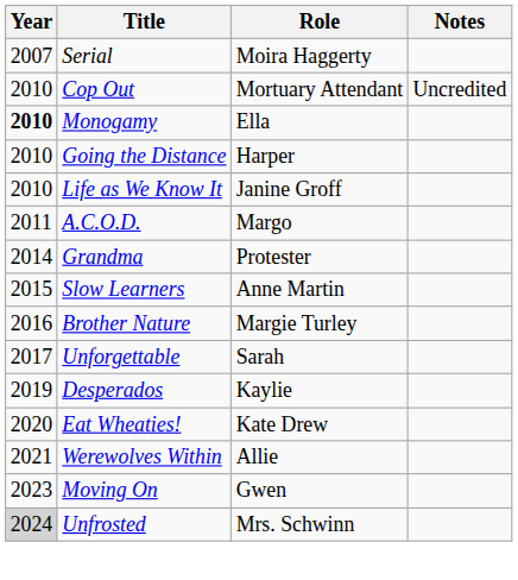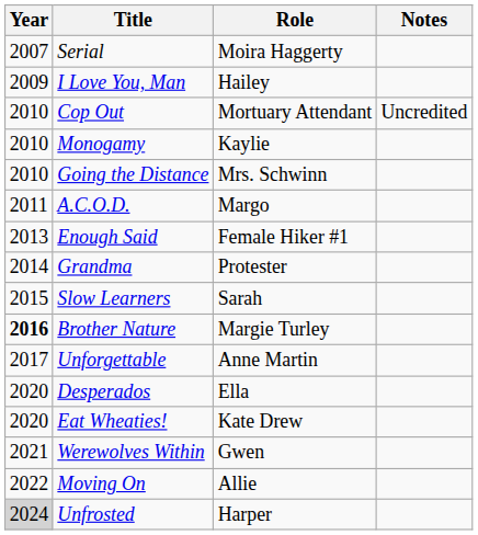+ row: 2009 | I Love You, Man | Hailey
Monogamy | Year: bold -> normal
Monogamy | Role: Ella -> Kaylie
Going the Distance | Role: Harper -> Mrs. Schwinn
- row: 2010 | Life as We Know It | Janine Groff
+ row: 2013 | Enough Said | Female Hiker #1
Slow Learners | Role: Anne Martin -> Sarah
Brother Nature | Year: normal -> bold
Unforgettable | Role: Sarah -> Anne Martin
Desperados | Year: 2019 -> 2020
Desperados | Role: Kaylie -> Ella
Werewolves Within | Role: Allie -> Gwen
Moving On | Year: 2023 -> 2022
Moving On | Role: Gwen -> Allie
Unfrosted | Role: Mrs. Schwinn -> Harper
